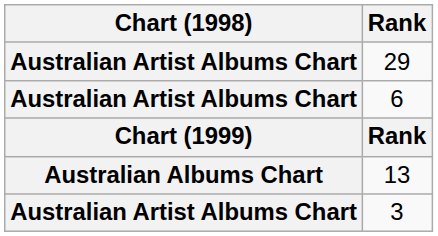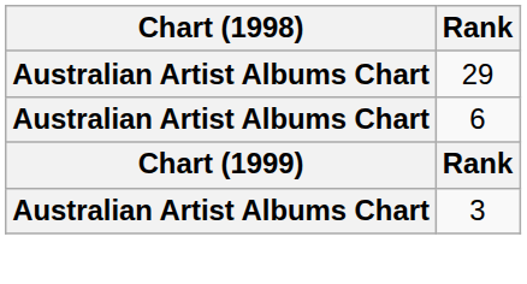- row: Australian Albums Chart | 13
